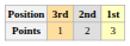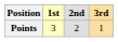columns swapped: 1st <-> 3rd
